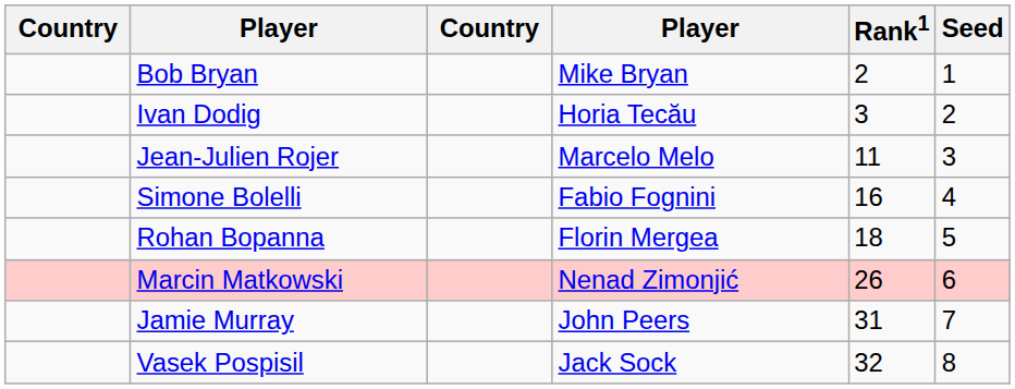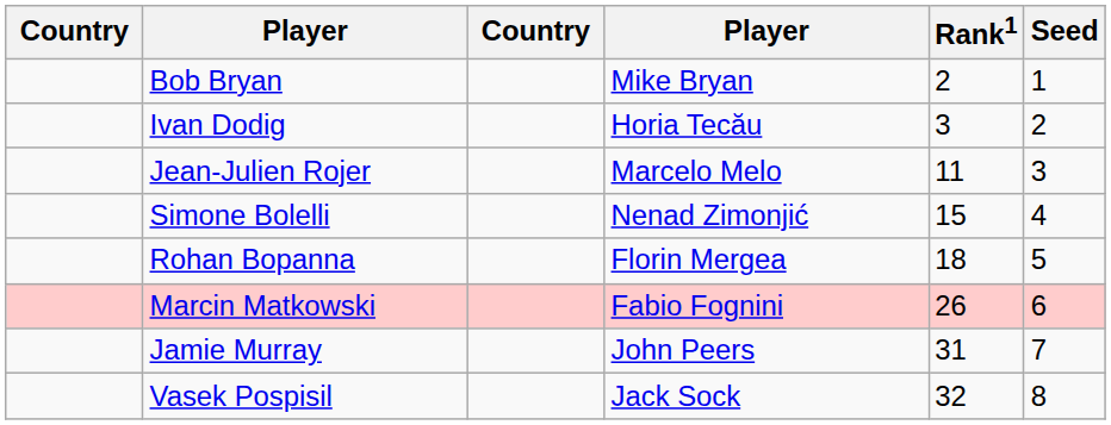Simone Bolelli | column 4: Fabio Fognini -> Nenad Zimonjić
Simone Bolelli | Rank1: 16 -> 15
Marcin Matkowski | column 4: Nenad Zimonjić -> Fabio Fognini
